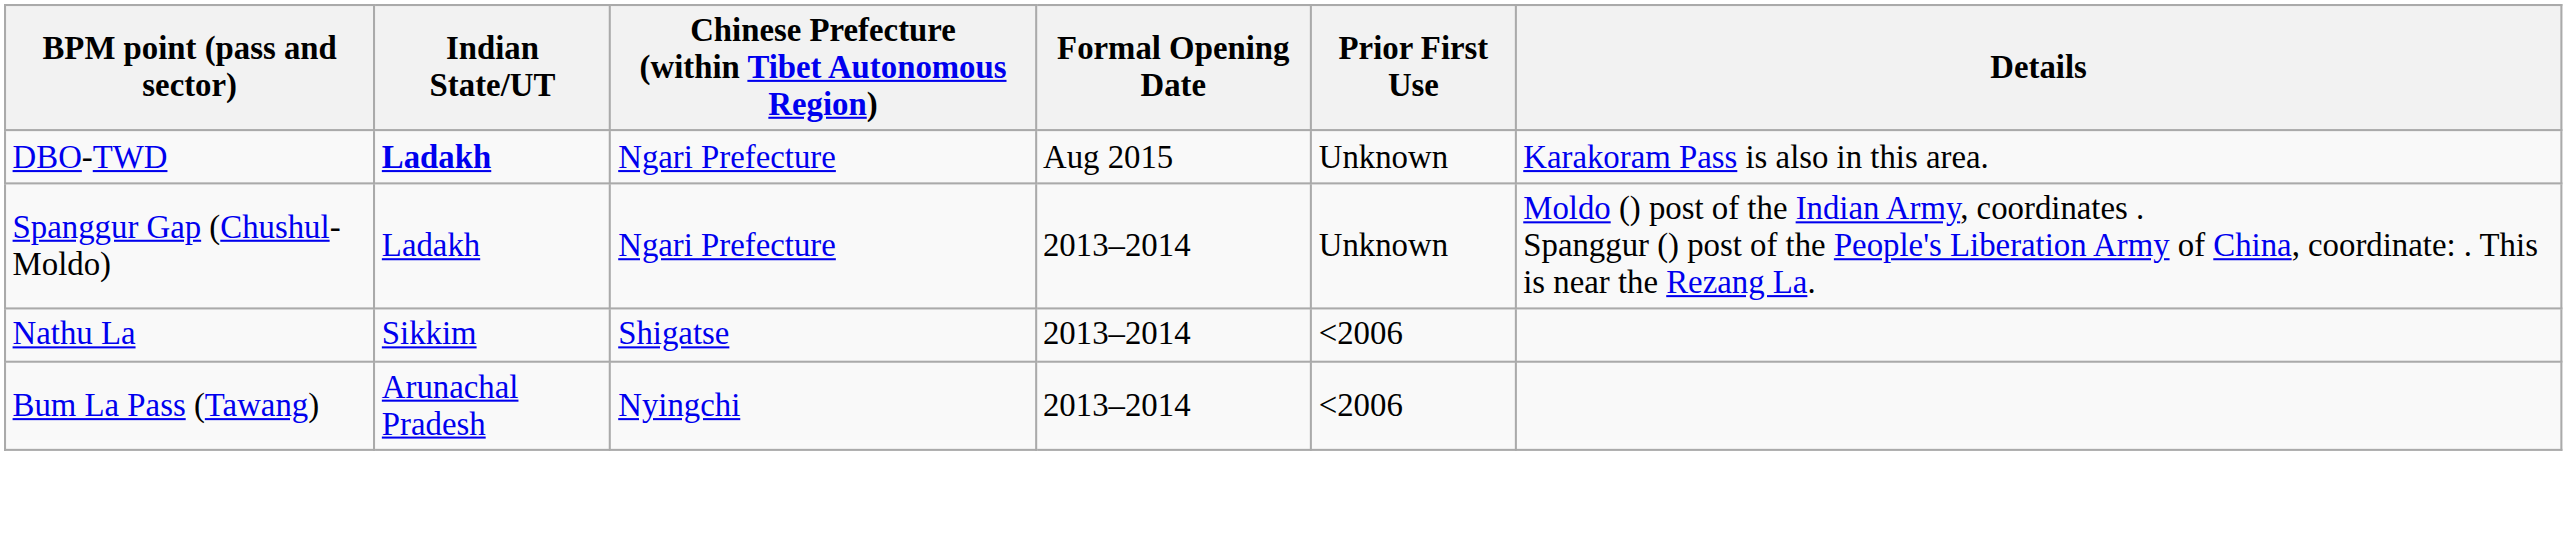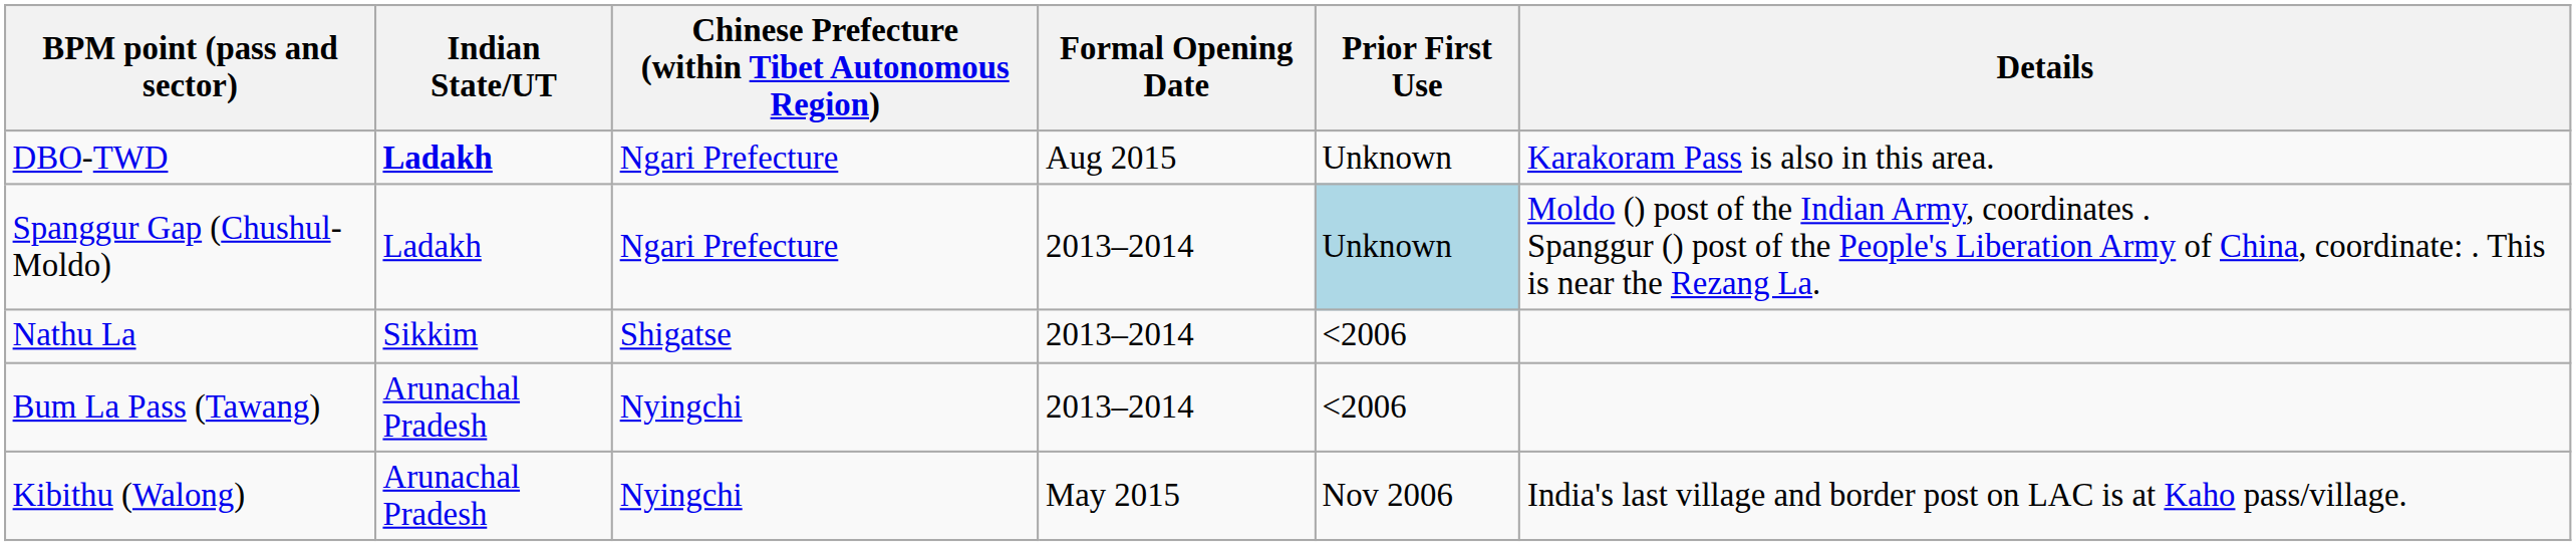Spanggur Gap (Chushul-Moldo) | Prior First Use: no background -> lightblue background
+ row: Kibithu (Walong) | Arunachal Pradesh | Nyingchi | May 2015 | Nov 2006 | India's last village and border post on LAC is at Kaho pass/village.
